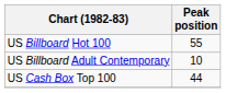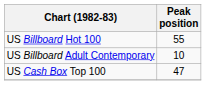US Cash Box Top 100 | Peak position: 44 -> 47
